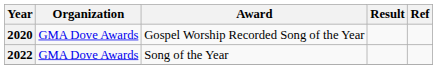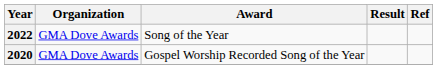rows swapped: 2020 <-> 2022
